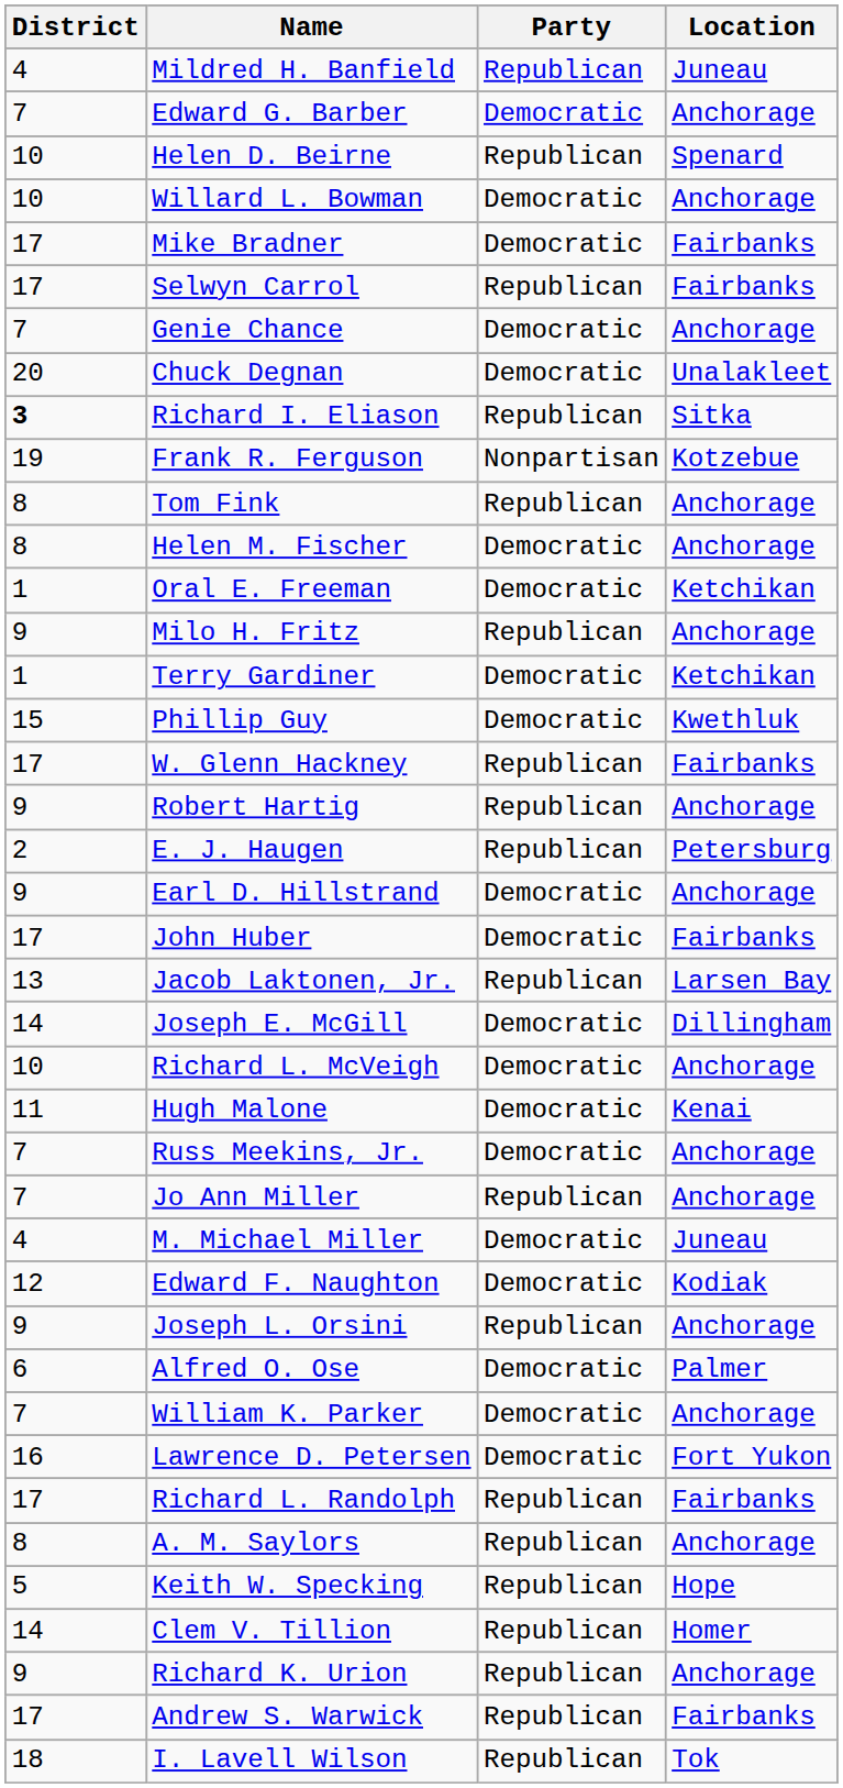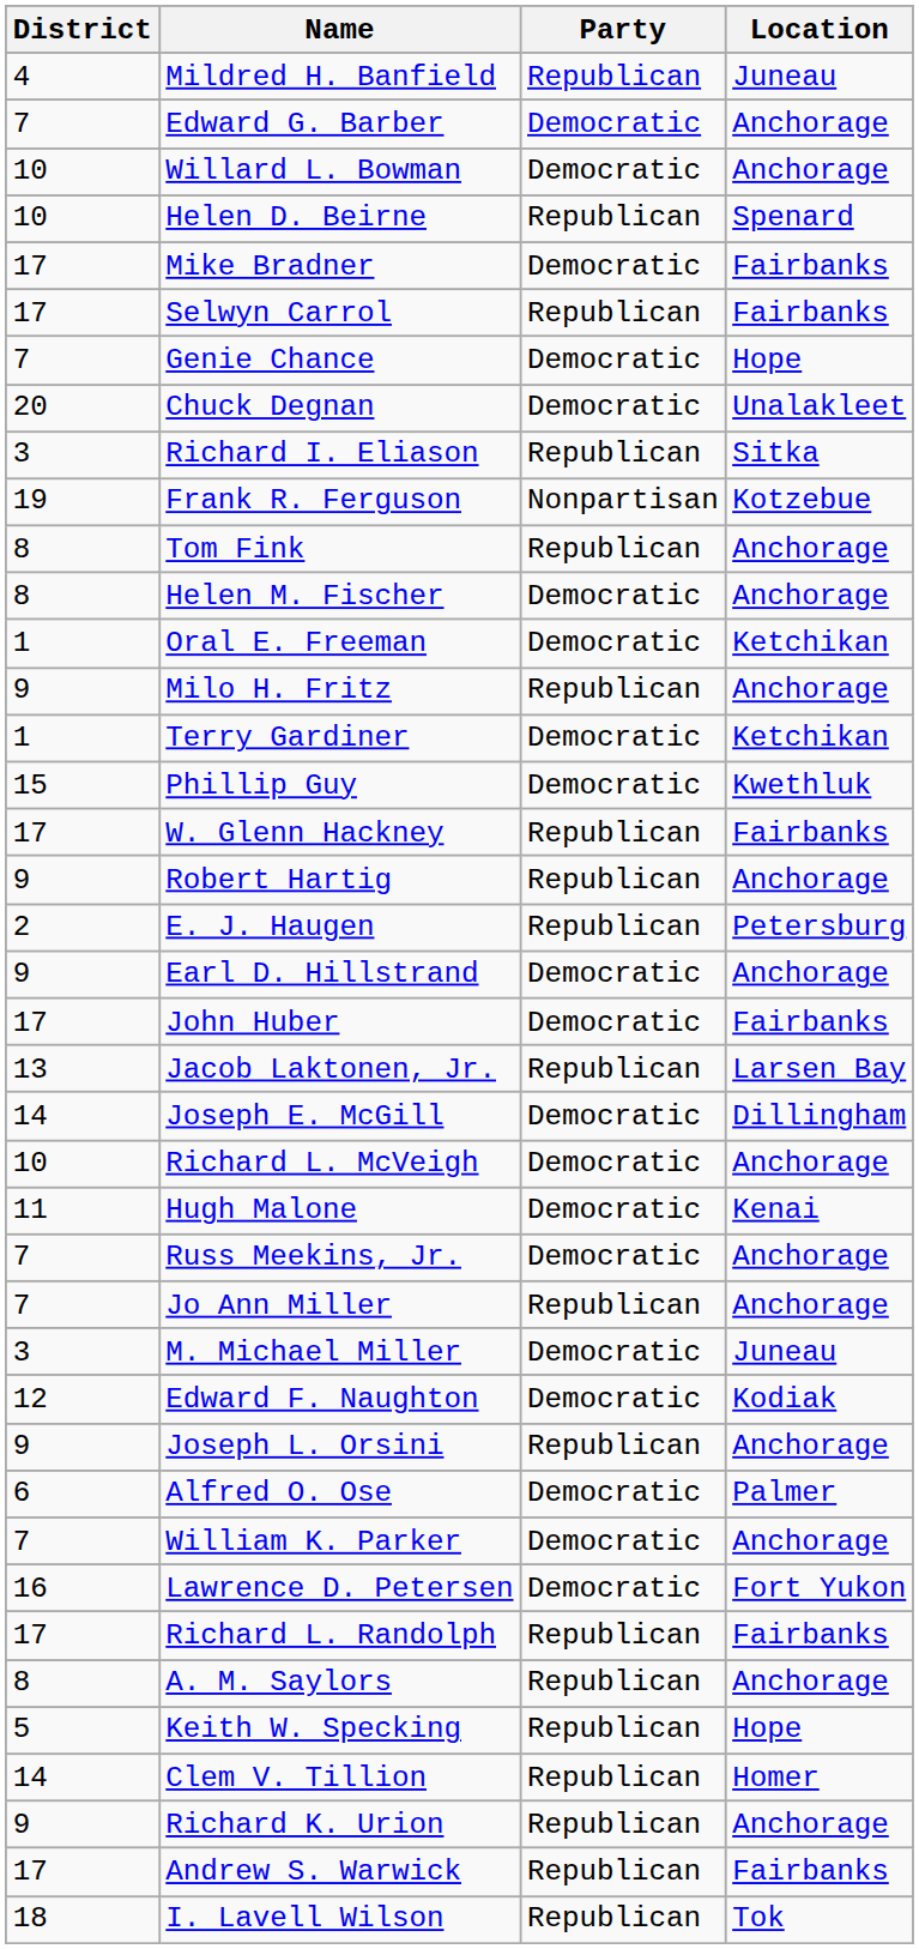rows swapped: Helen D. Beirne <-> Willard L. Bowman
Genie Chance | Location: Anchorage -> Hope
Richard I. Eliason | District: bold -> normal
M. Michael Miller | District: 4 -> 3
